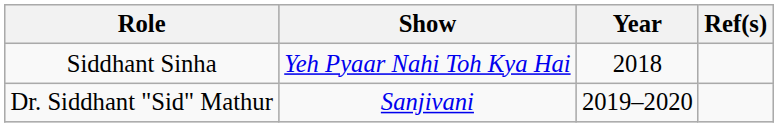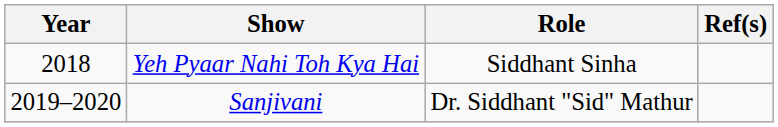columns swapped: Year <-> Role
